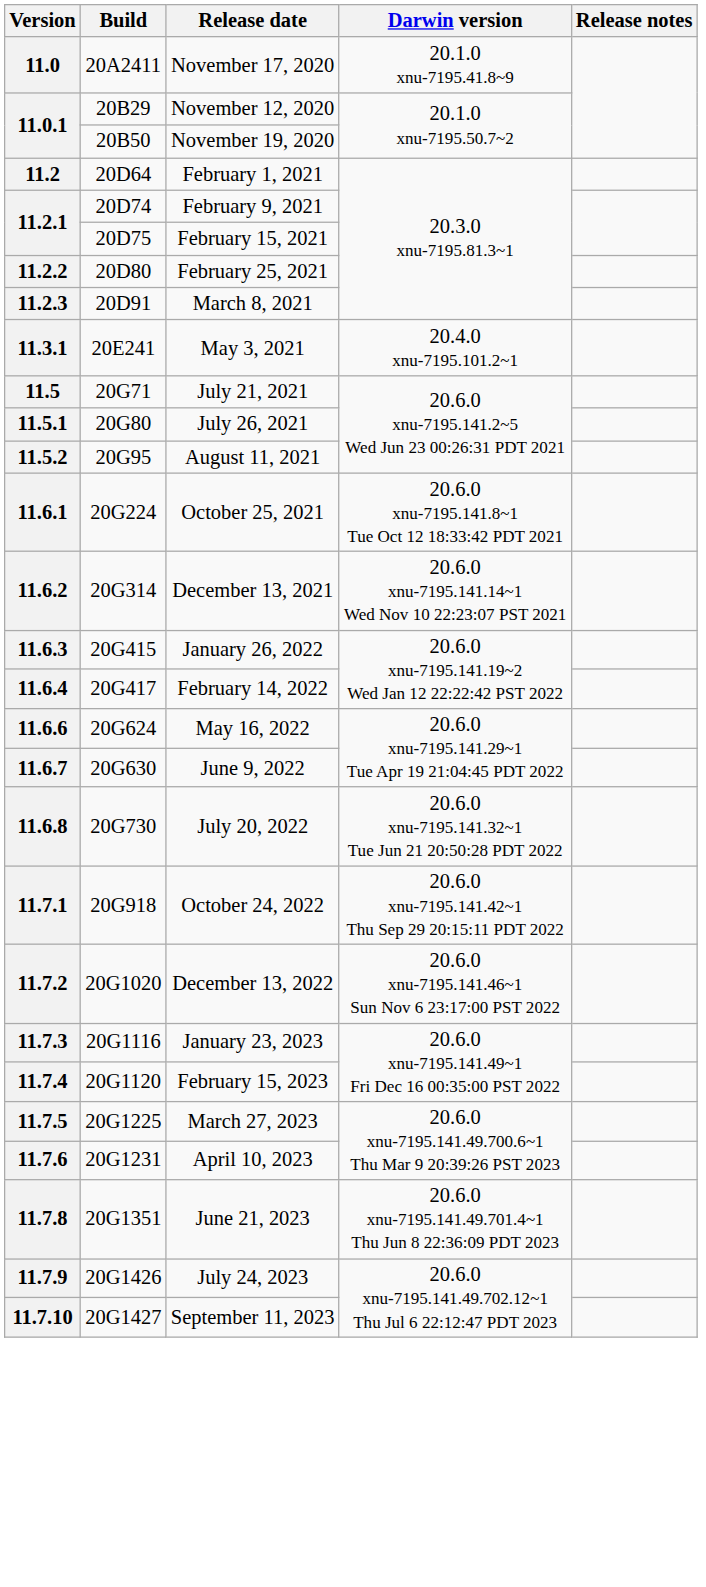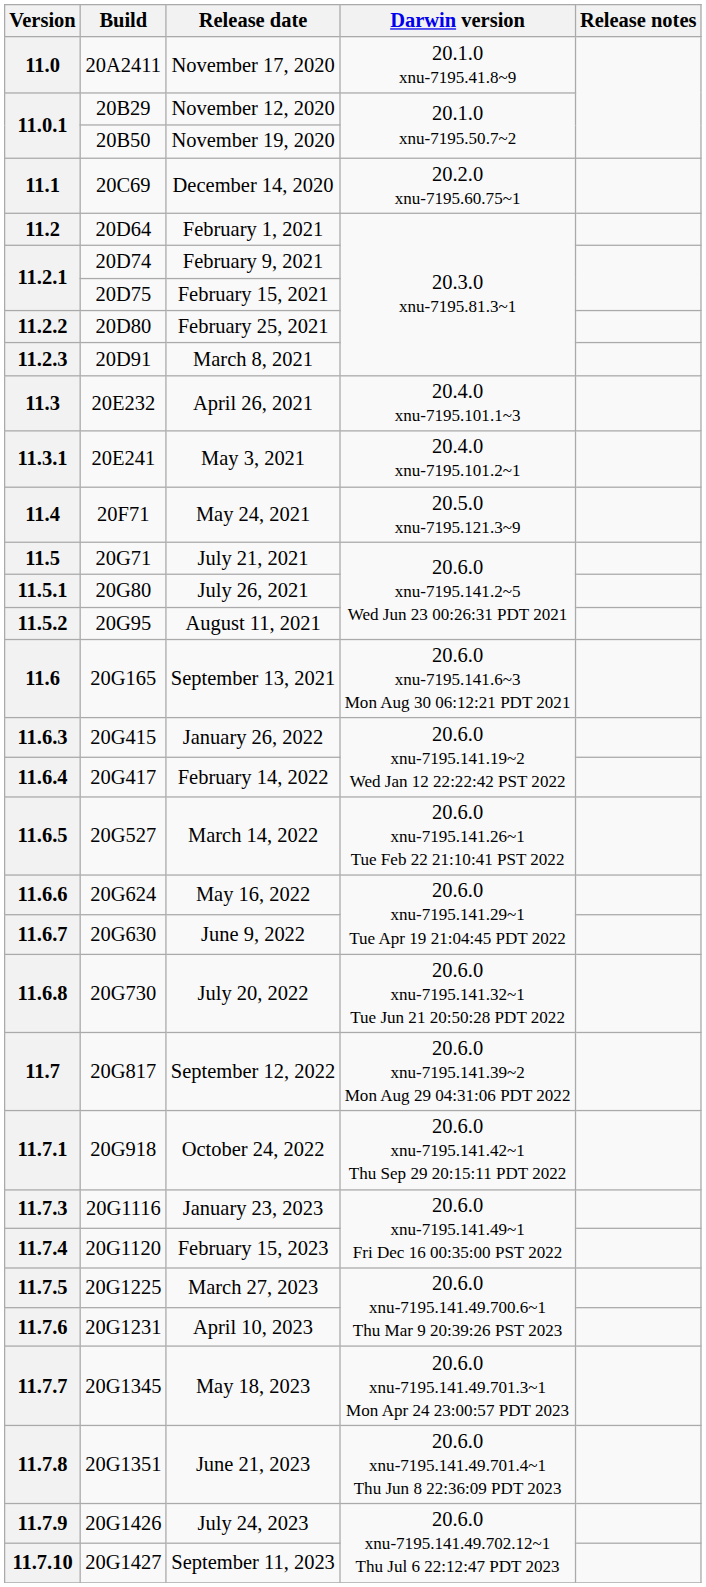+ row: 11.1 | 20C69 | December 14, 2020 | 20.2.0 xnu-7195.60.75~1
+ row: 11.3 | 20E232 | April 26, 2021 | 20.4.0 xnu-7195.101.1~3
+ row: 11.4 | 20F71 | May 24, 2021 | 20.5.0 xnu-7195.121.3~9
+ row: 11.6 | 20G165 | September 13, 2021 | 20.6.0 xnu-7195.141.6~3 Mon Aug 30 06:12:21 PDT 2021
- row: 11.6.1 | 20G224 | October 25, 2021 | 20.6.0 xnu-7195.141.8~1 Tue Oct 12 18:33:42 PDT 2021
- row: 11.6.2 | 20G314 | December 13, 2021 | 20.6.0 xnu-7195.141.14~1 Wed Nov 10 22:23:07 PST 2021
+ row: 11.6.5 | 20G527 | March 14, 2022 | 20.6.0 xnu-7195.141.26~1 Tue Feb 22 21:10:41 PST 2022
+ row: 11.7 | 20G817 | September 12, 2022 | 20.6.0 xnu-7195.141.39~2 Mon Aug 29 04:31:06 PDT 2022
- row: 11.7.2 | 20G1020 | December 13, 2022 | 20.6.0 xnu-7195.141.46~1 Sun Nov 6 23:17:00 PST 2022
+ row: 11.7.7 | 20G1345 | May 18, 2023 | 20.6.0 xnu-7195.141.49.701.3~1 Mon Apr 24 23:00:57 PDT 2023
